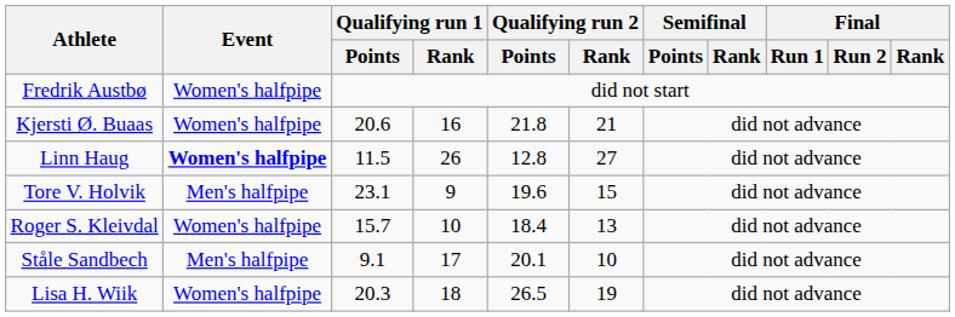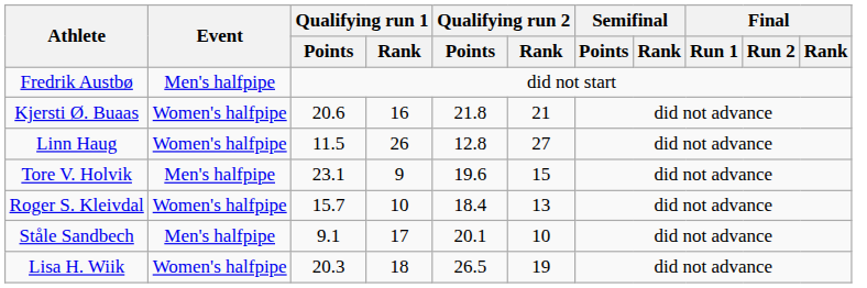Fredrik Austbø | Event: Women's halfpipe -> Men's halfpipe
Linn Haug | Event: bold -> normal
